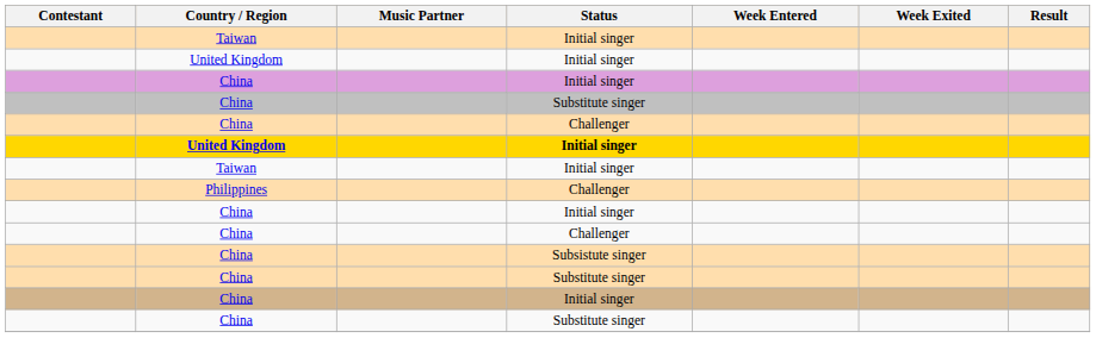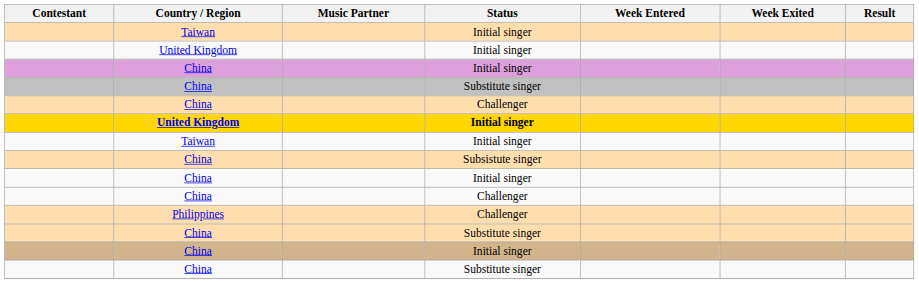rows swapped: China / Subsistute singer <-> Philippines
